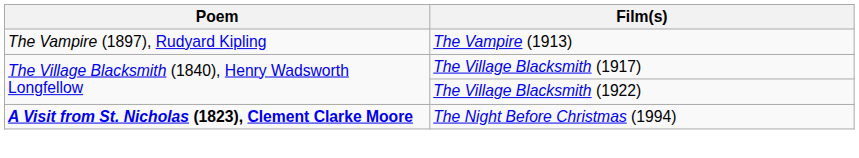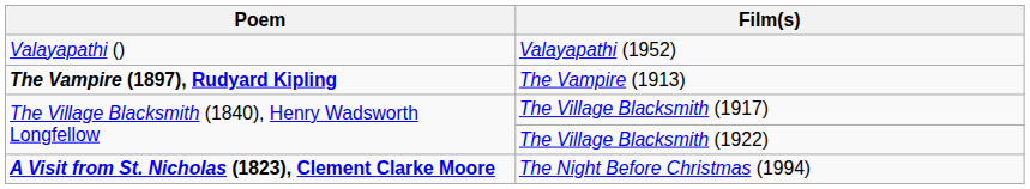+ row: Valayapathi () | Valayapathi (1952)
The Vampire (1913) | Poem: normal -> bold
